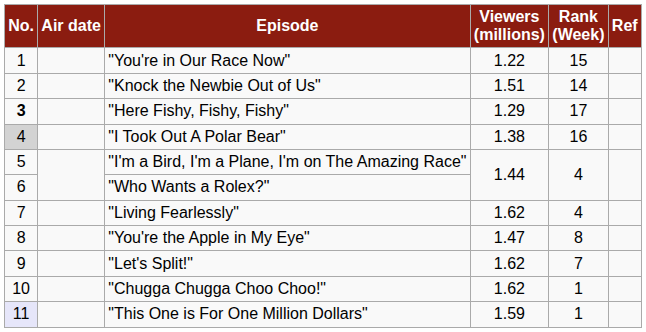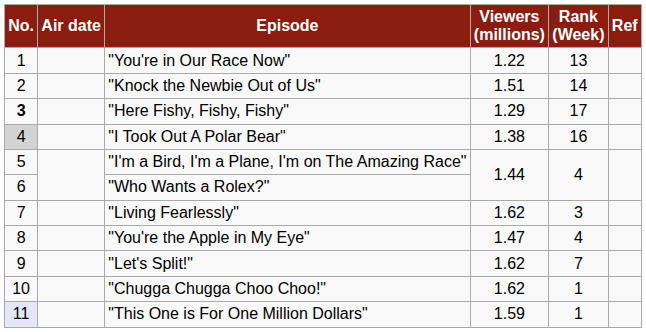"You're in Our Race Now" | Rank (Week): 15 -> 13
"Living Fearlessly" | Rank (Week): 4 -> 3
"You're the Apple in My Eye" | Rank (Week): 8 -> 4
